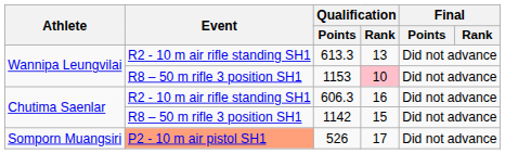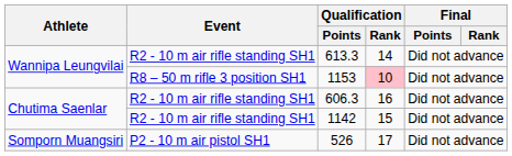613.3 | Qualification / Rank: 13 -> 14
1142 | Event: R8 – 50 m rifle 3 position SH1 -> R2 - 10 m air rifle standing SH1
526 | Event: lightsalmon background -> no background
